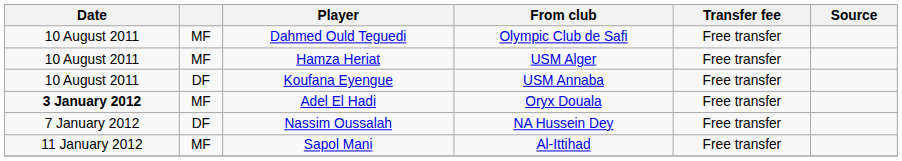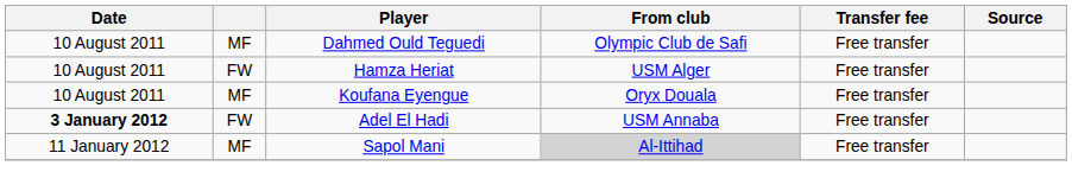Hamza Heriat | column 2: MF -> FW
Koufana Eyengue | column 2: DF -> MF
Koufana Eyengue | From club: USM Annaba -> Oryx Douala
Adel El Hadi | column 2: MF -> FW
Adel El Hadi | From club: Oryx Douala -> USM Annaba
- row: 7 January 2012 | DF | Nassim Oussalah | NA Hussein Dey | Free transfer
Sapol Mani | From club: no background -> lightgrey background
